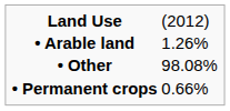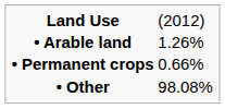rows swapped: • Permanent crops <-> • Other
